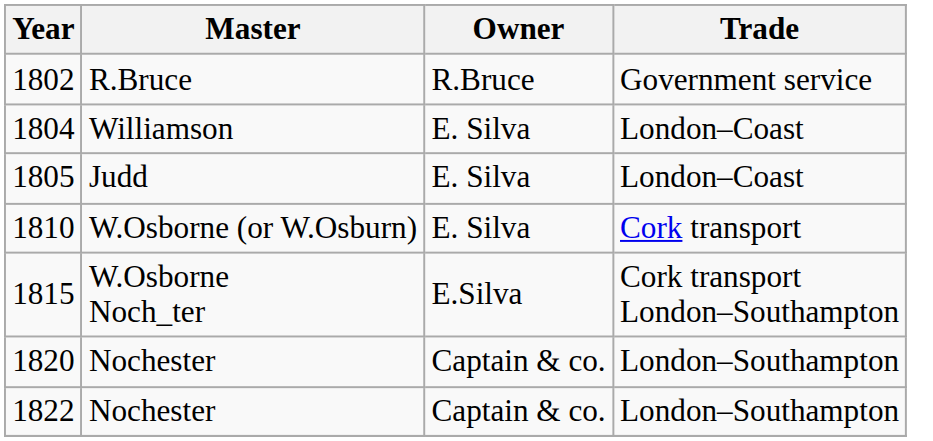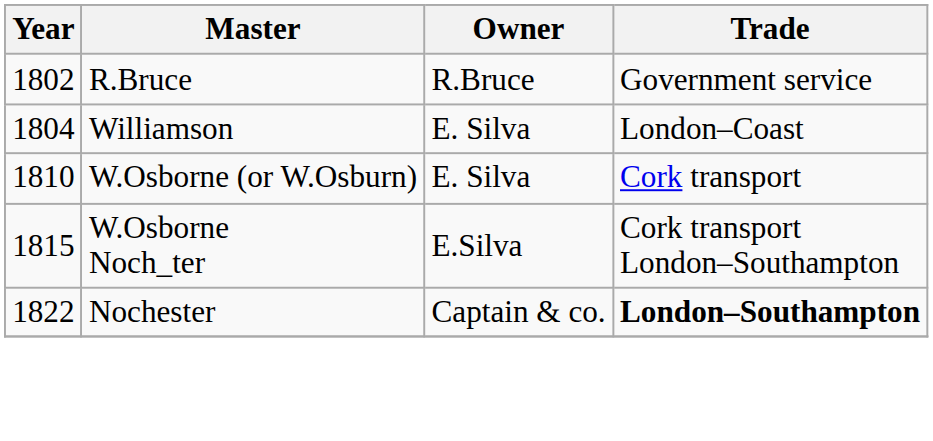- row: 1805 | Judd | E. Silva | London–Coast
- row: 1820 | Nochester | Captain & co. | London–Southampton
1822 | Trade: normal -> bold
